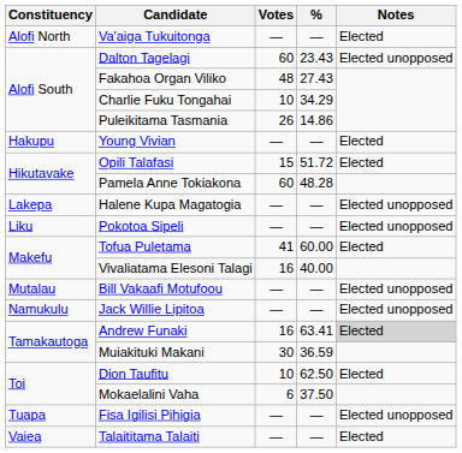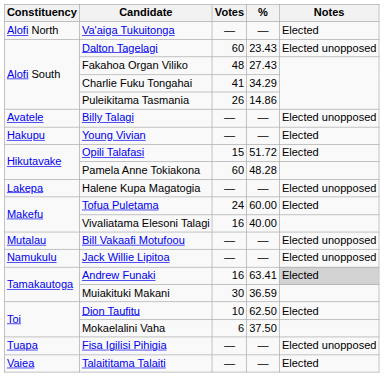Charlie Fuku Tongahai | Votes: 10 -> 41
+ row: Avatele | Billy Talagi | — | — | Elected unopposed
- row: Liku | Pokotoa Sipeli | — | — | Elected unopposed
Tofua Puletama | Votes: 41 -> 24
